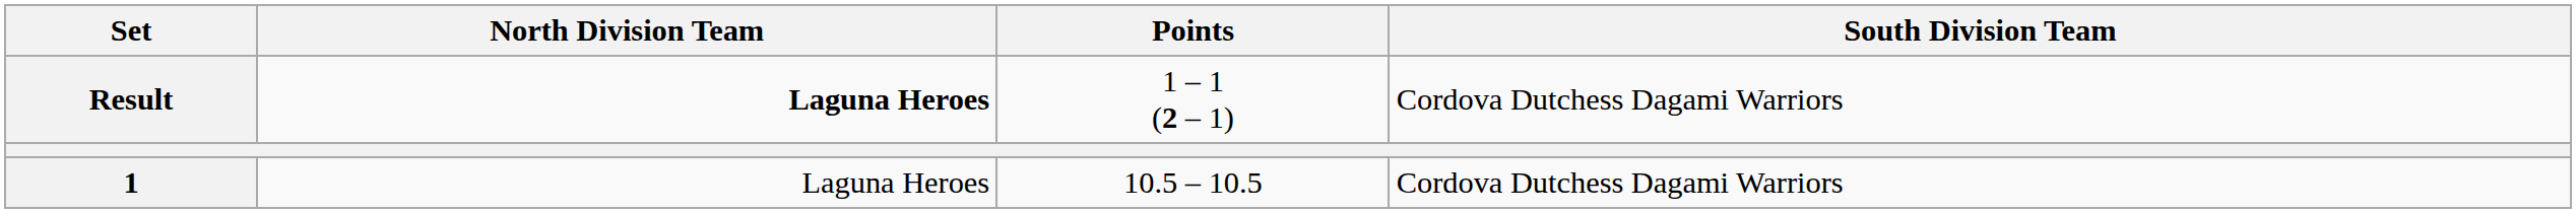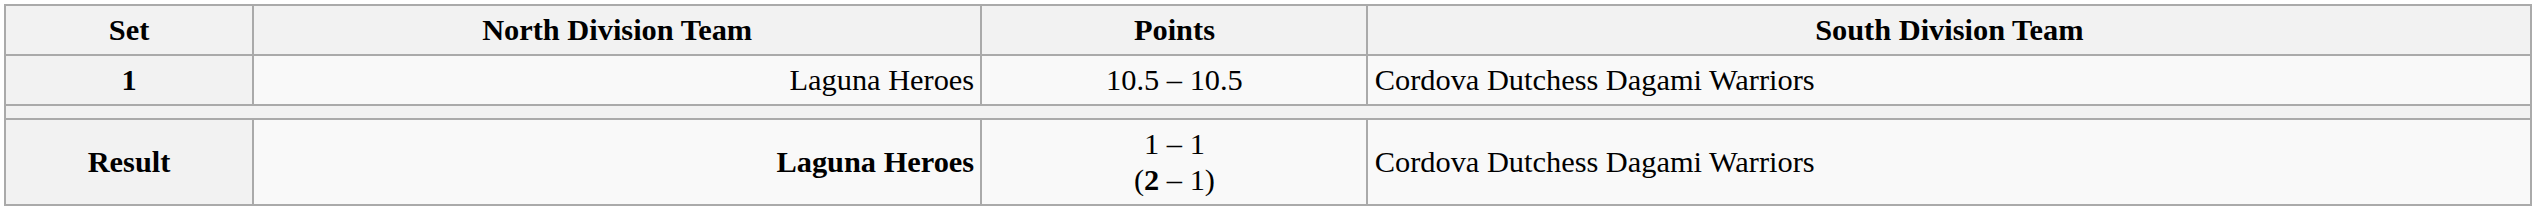rows swapped: 1 <-> Result
